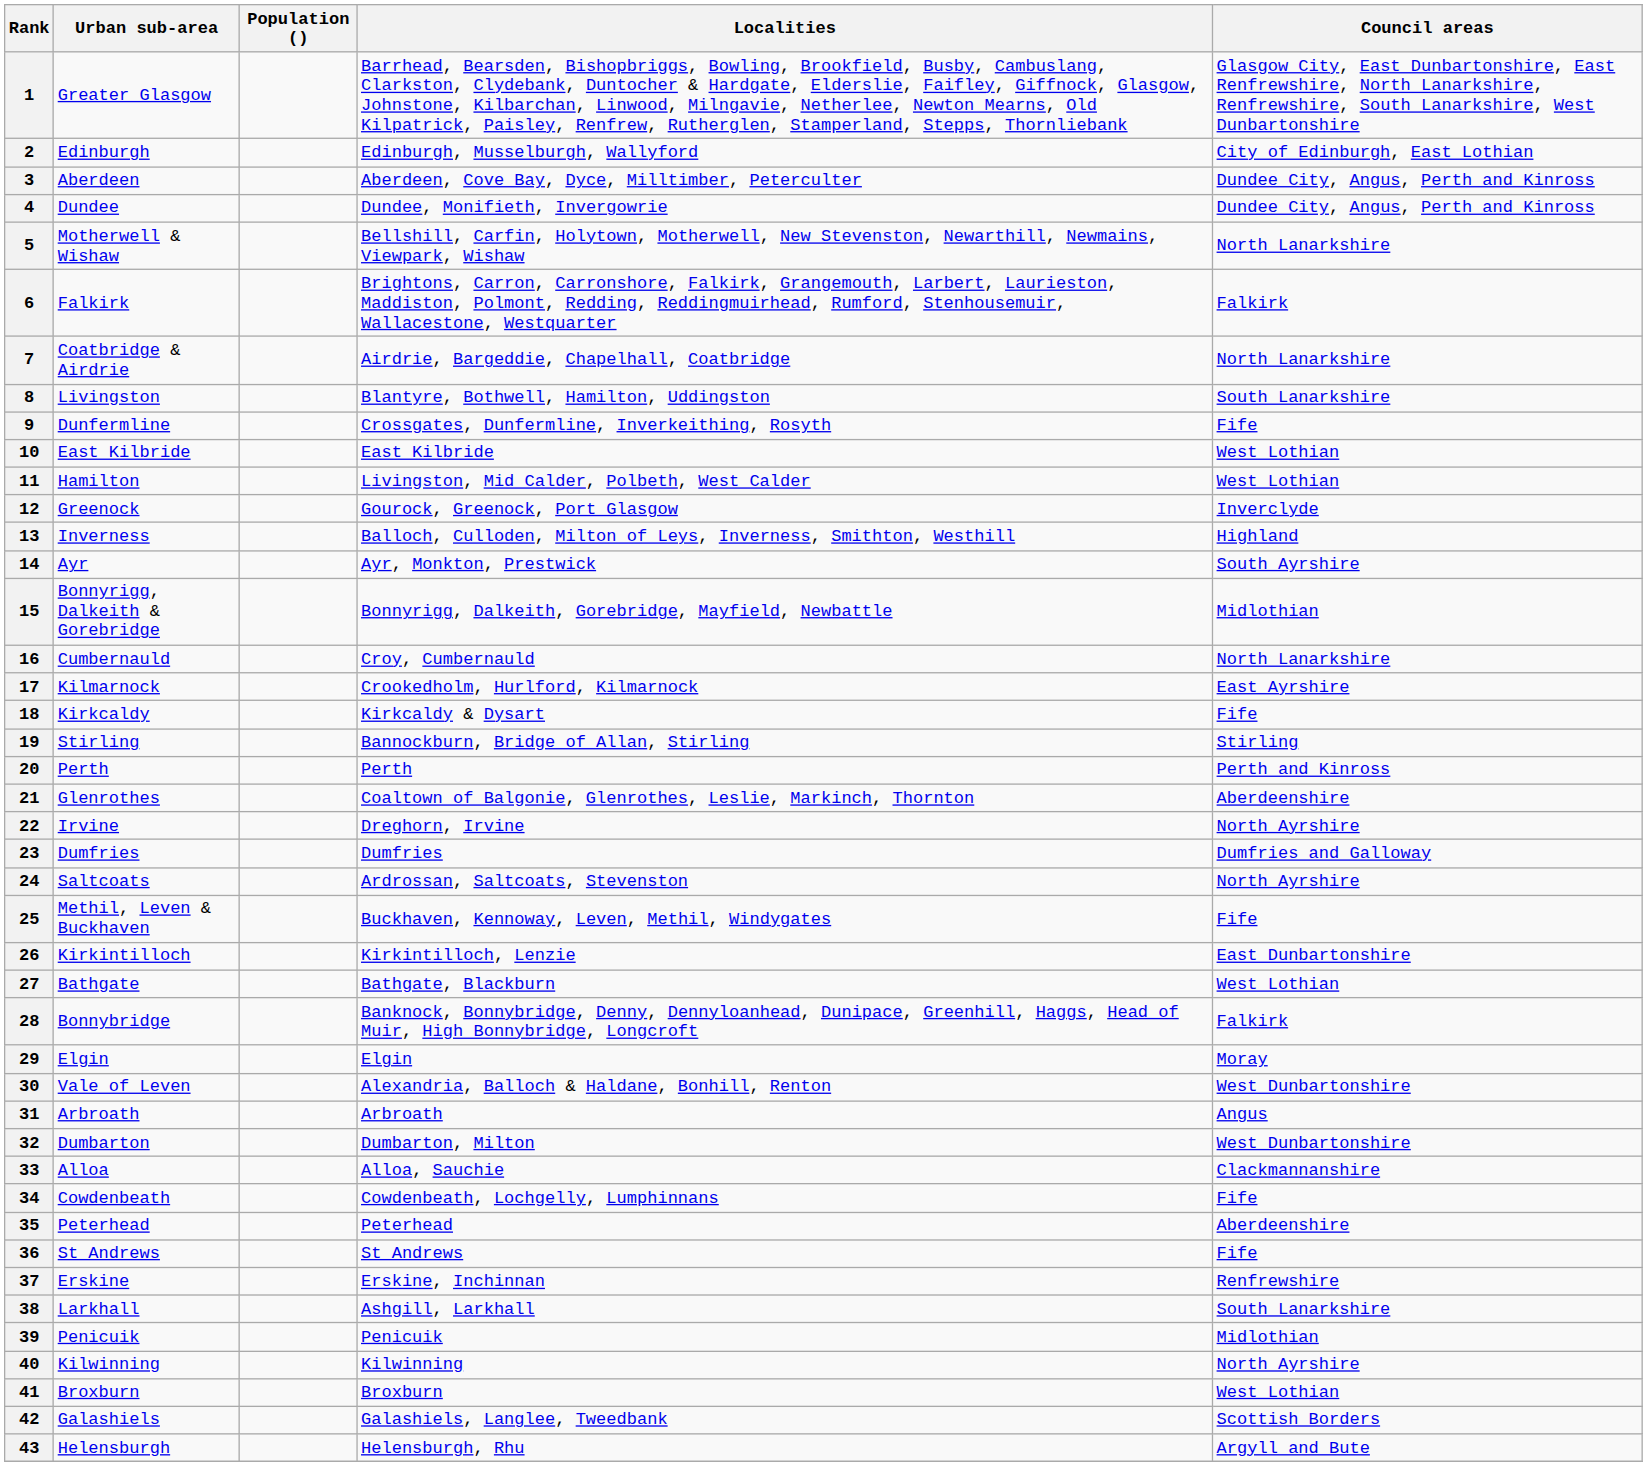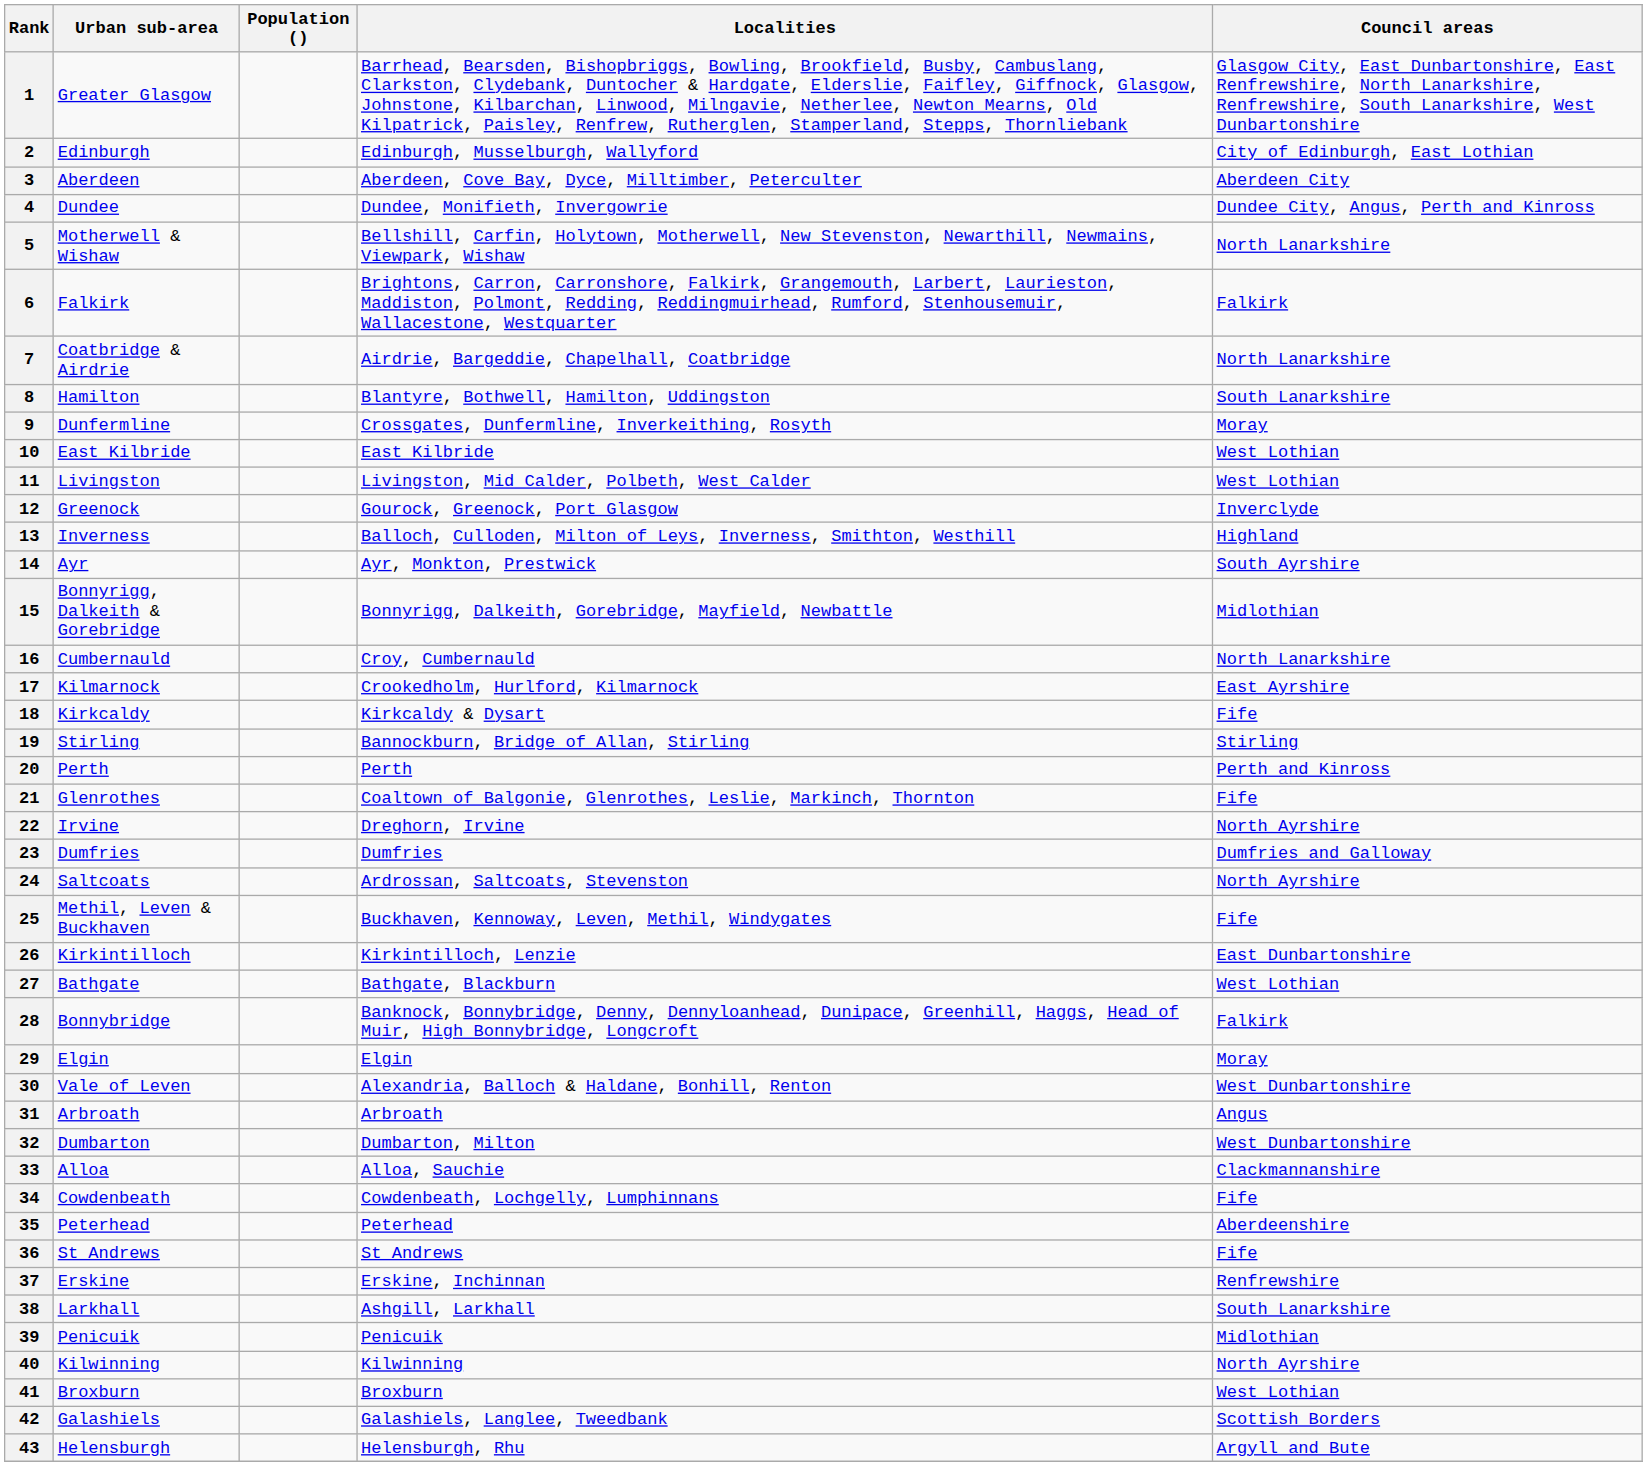3 | Council areas: Dundee City, Angus, Perth and Kinross -> Aberdeen City
8 | Urban sub-area: Livingston -> Hamilton
9 | Council areas: Fife -> Moray
11 | Urban sub-area: Hamilton -> Livingston
21 | Council areas: Aberdeenshire -> Fife
